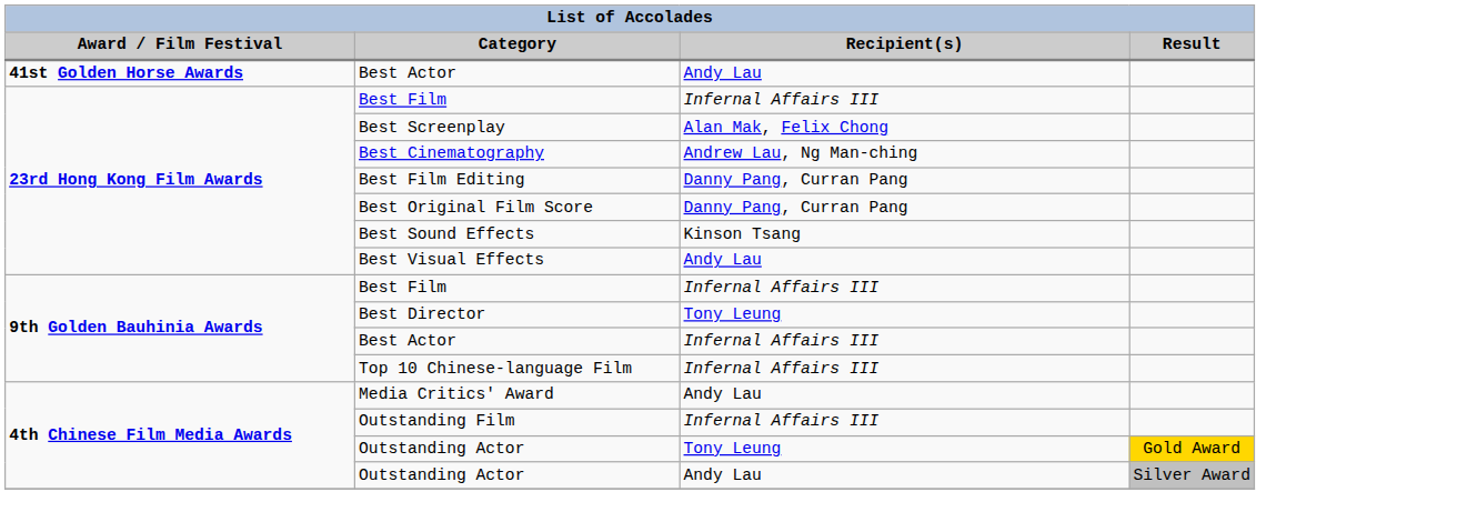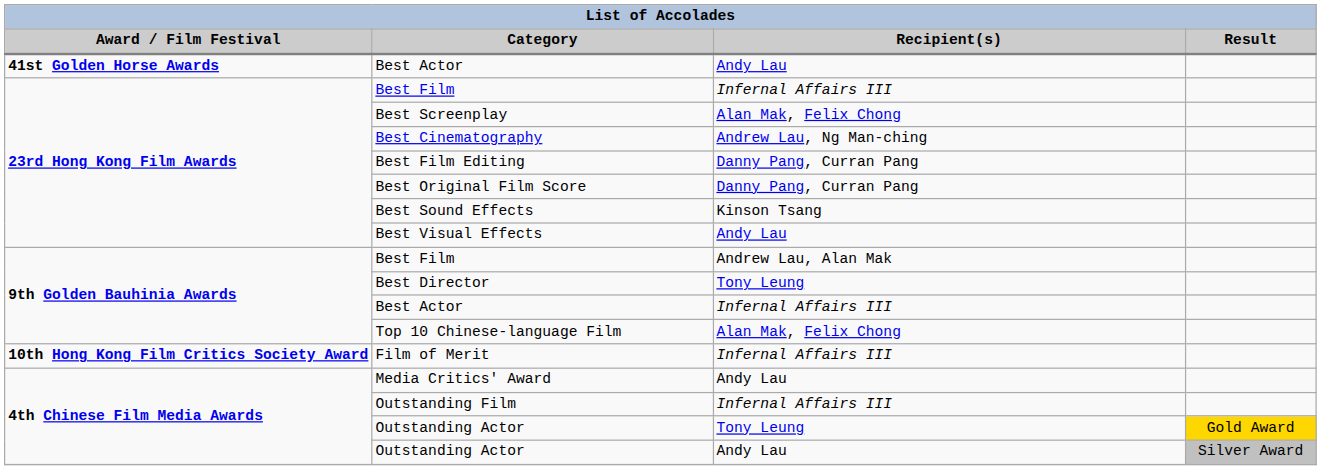9th Golden Bauhinia Awards / Best Film | Recipient(s): Infernal Affairs III -> Andrew Lau, Alan Mak
Top 10 Chinese-language Film | Recipient(s): Infernal Affairs III -> Alan Mak, Felix Chong
+ row: 10th Hong Kong Film Critics Society Award | Film of Merit | Infernal Affairs III
